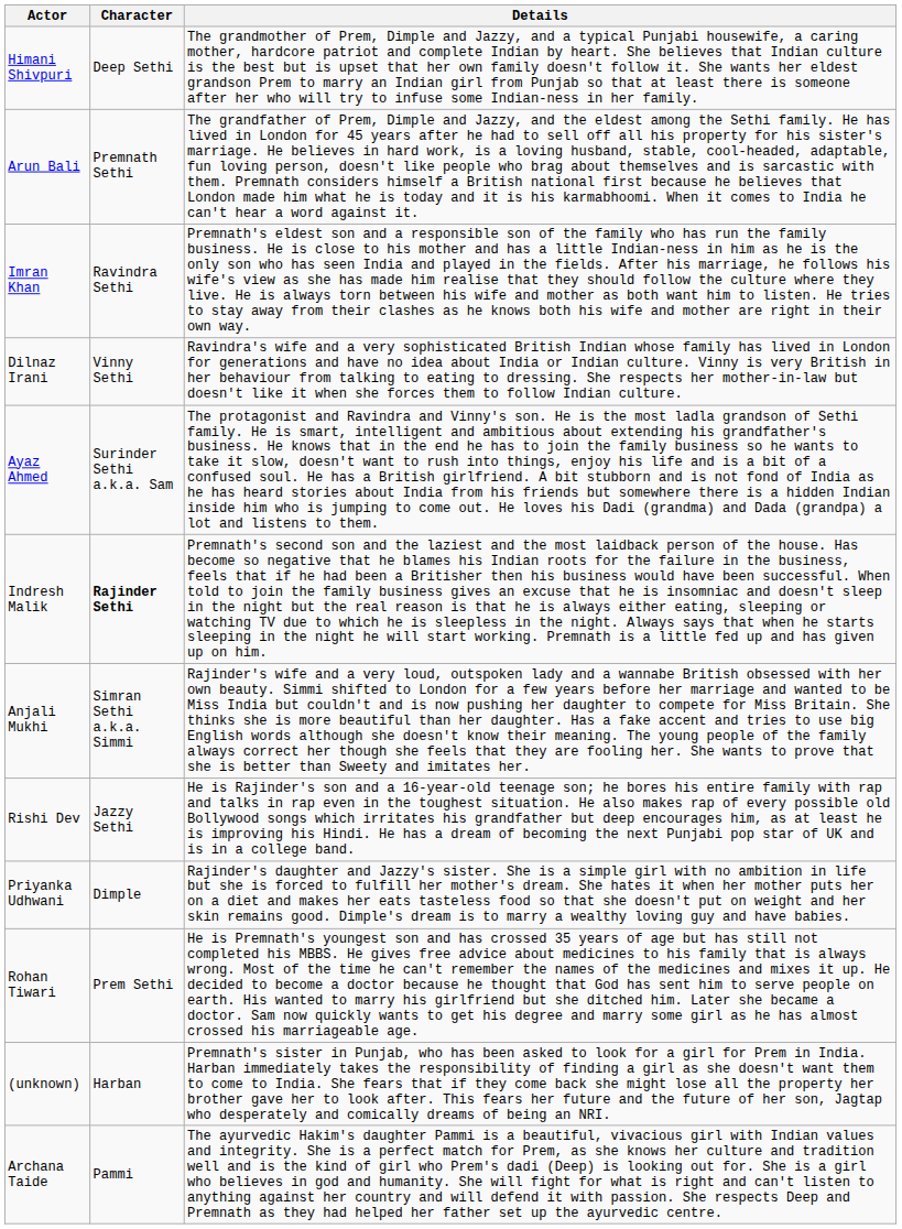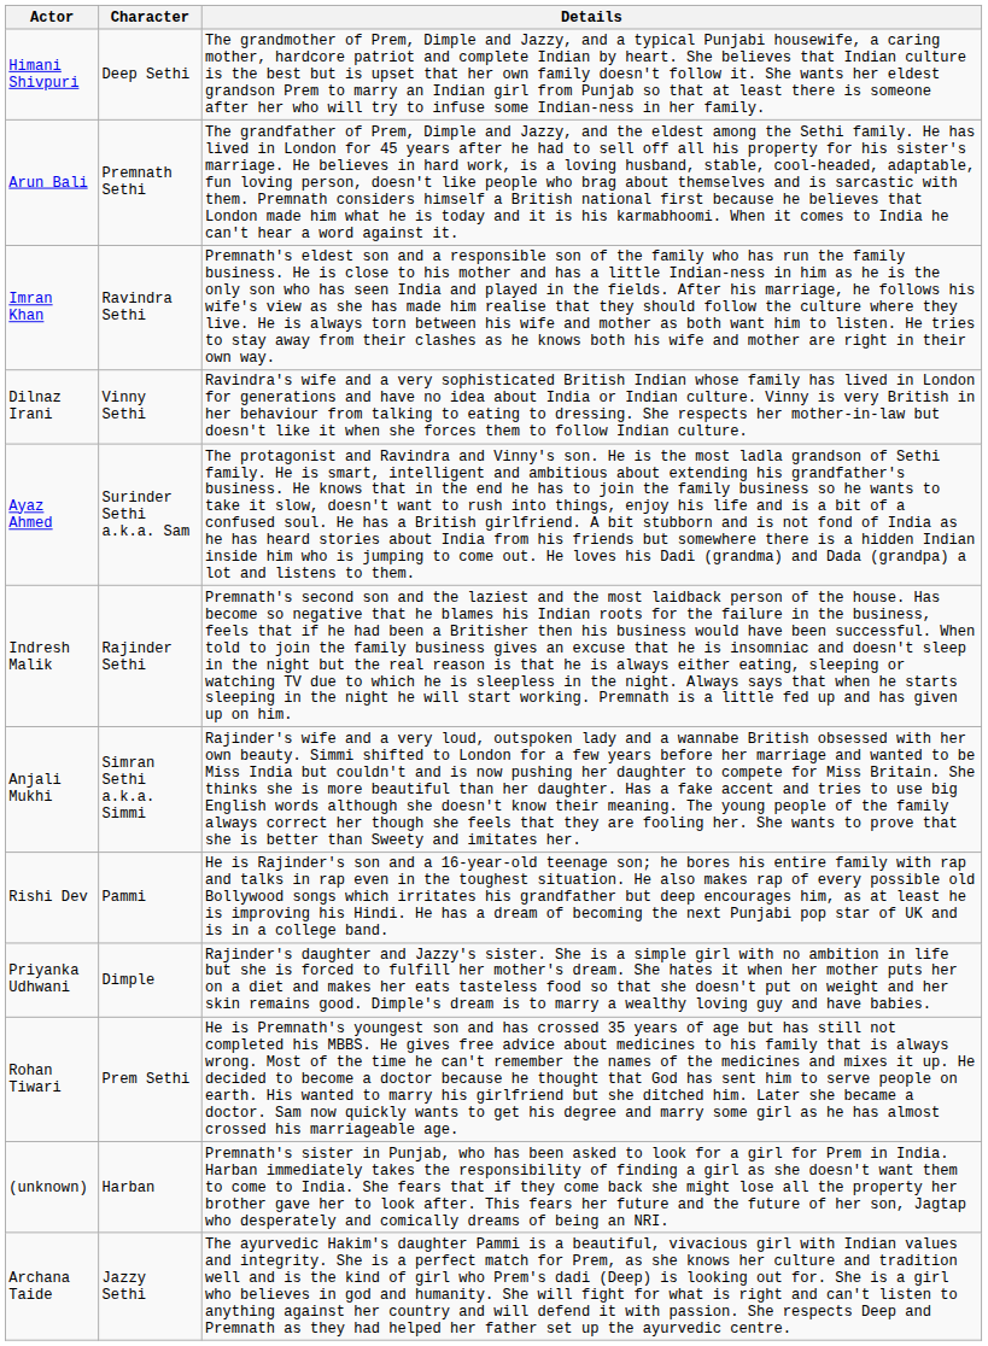Indresh Malik | Character: bold -> normal
Rishi Dev | Character: Jazzy Sethi -> Pammi
Archana Taide | Character: Pammi -> Jazzy Sethi
